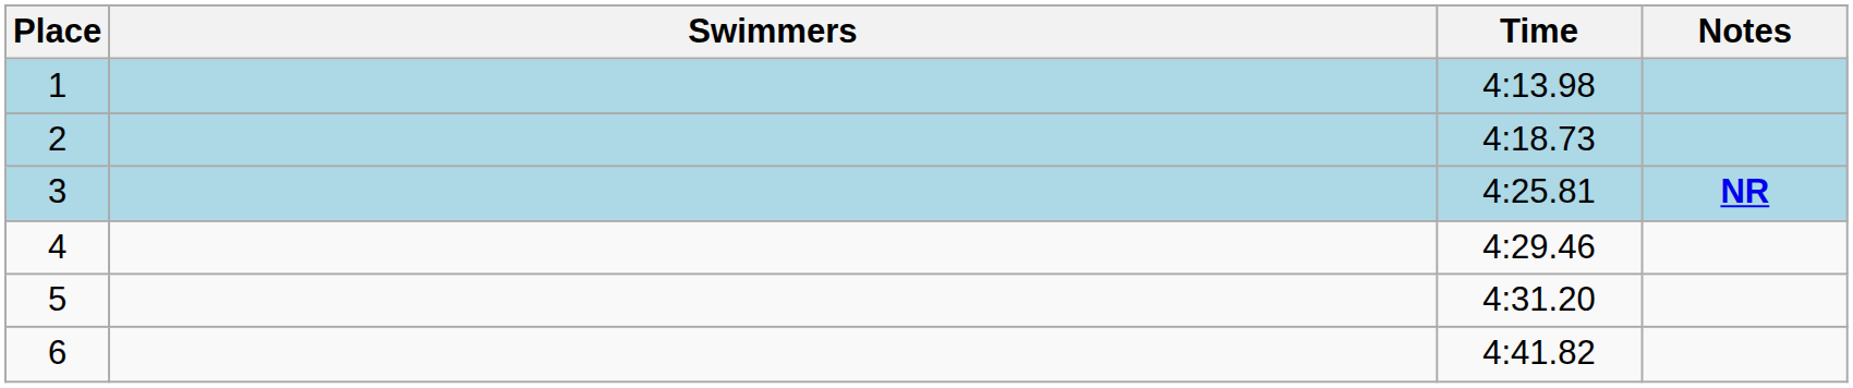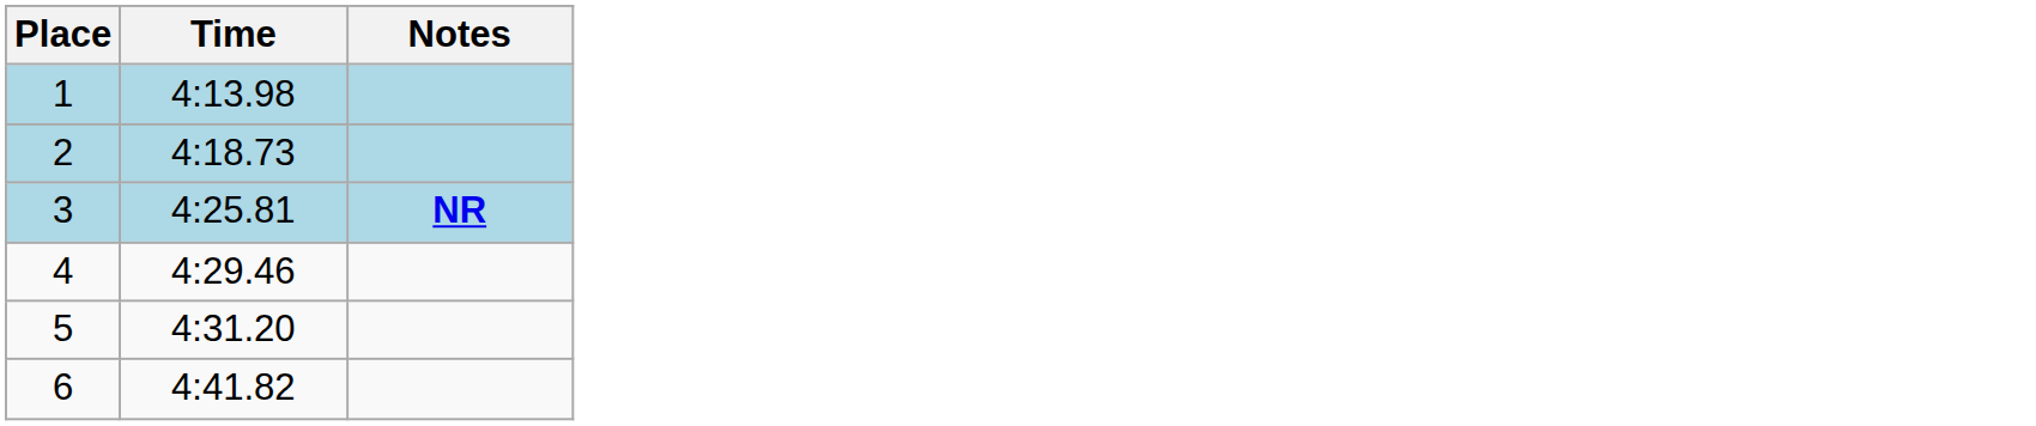- column: Swimmers
